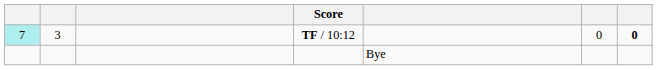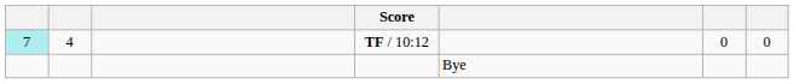TF / 10:12 | column 2: 3 -> 4
TF / 10:12 | column 7: bold -> normal
